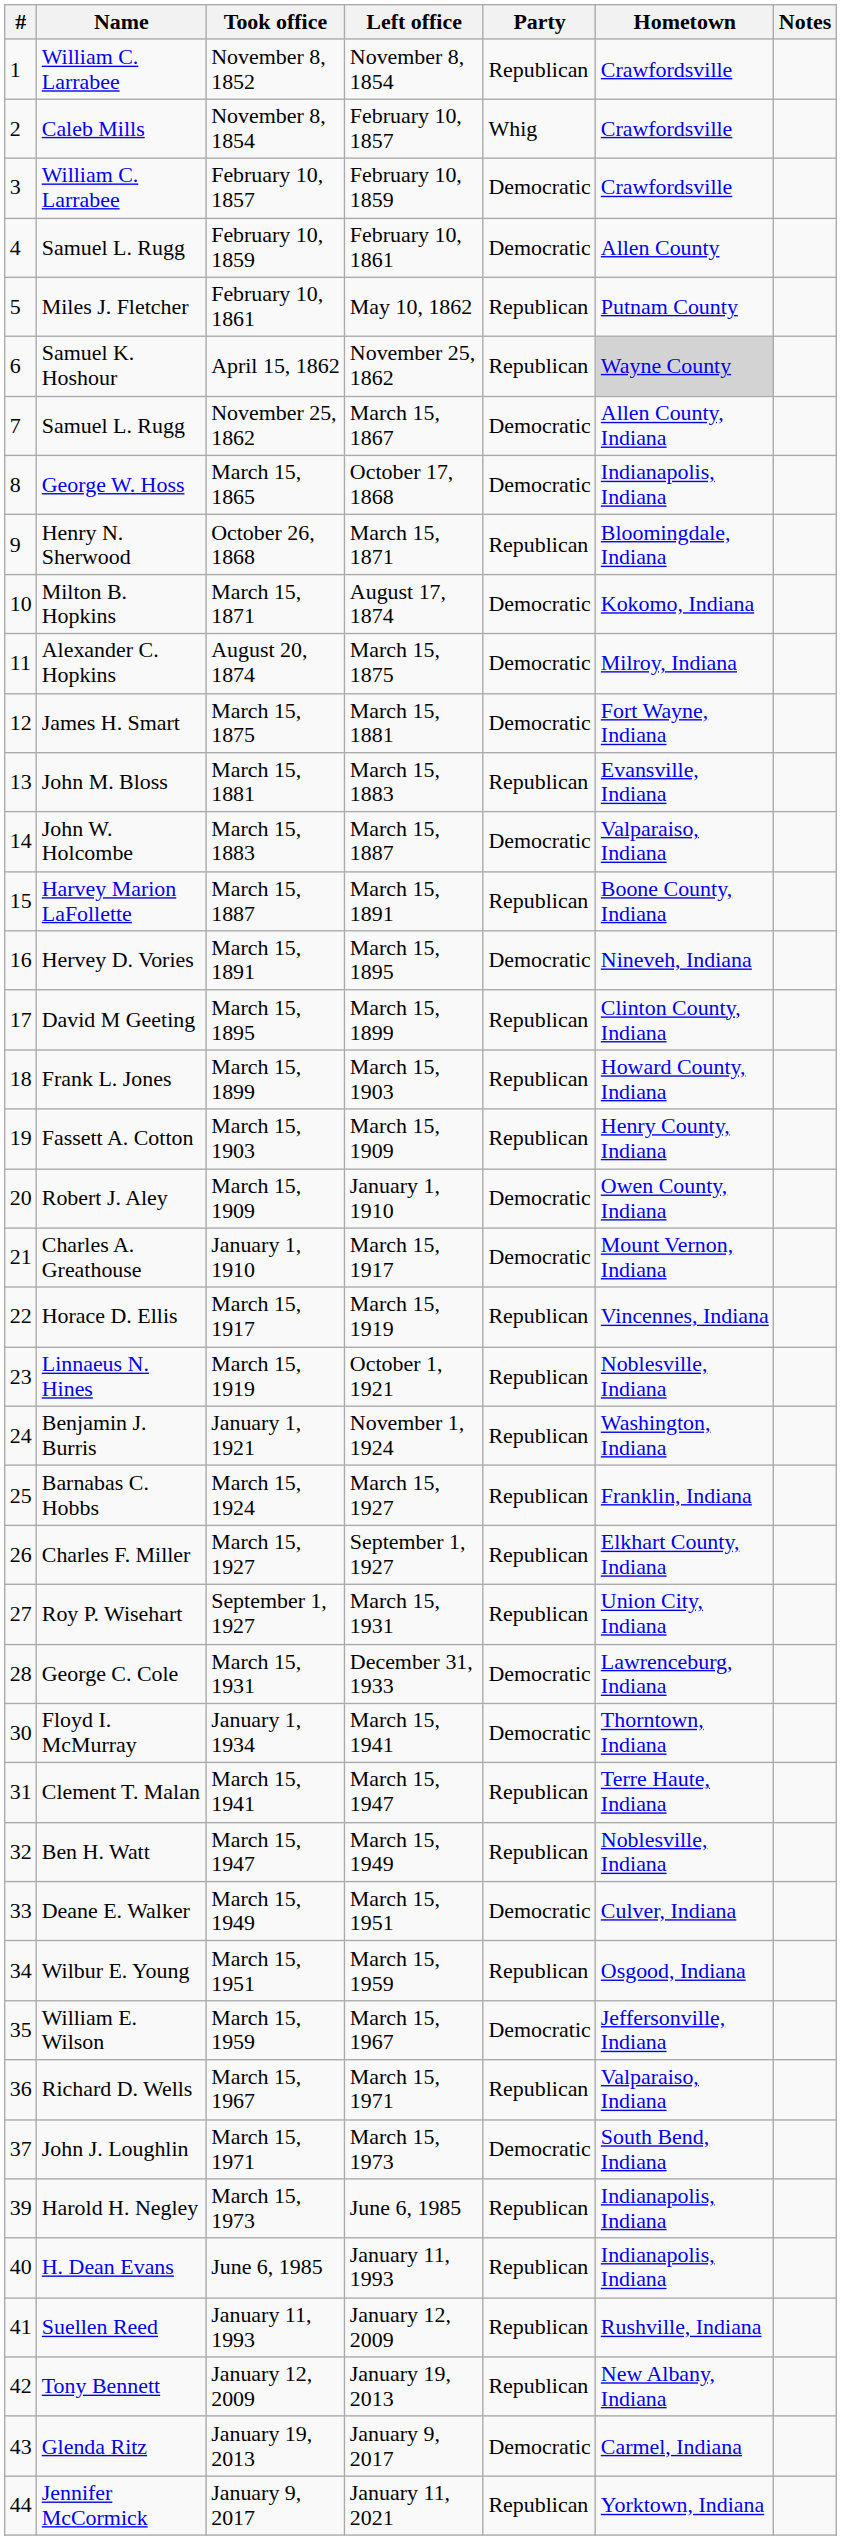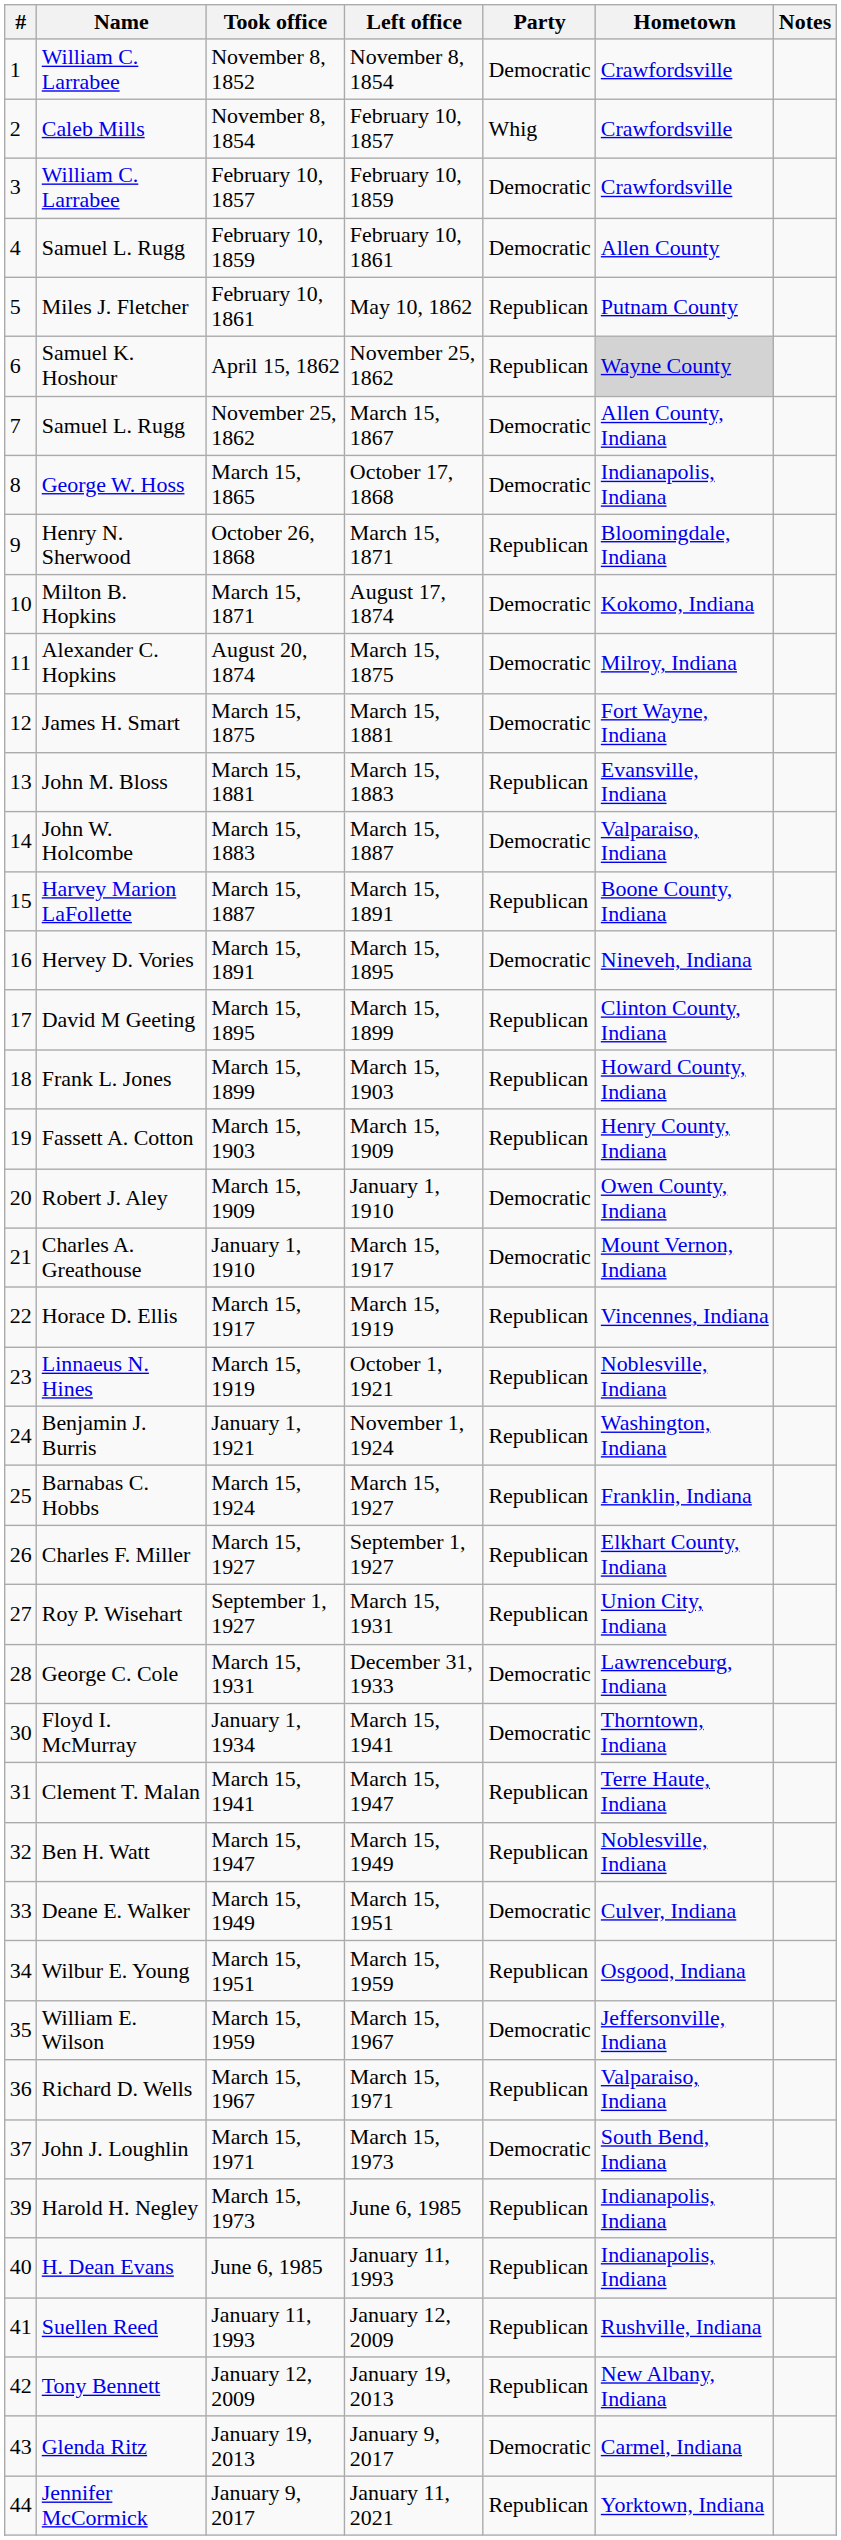November 8, 1852 | Party: Republican -> Democratic
